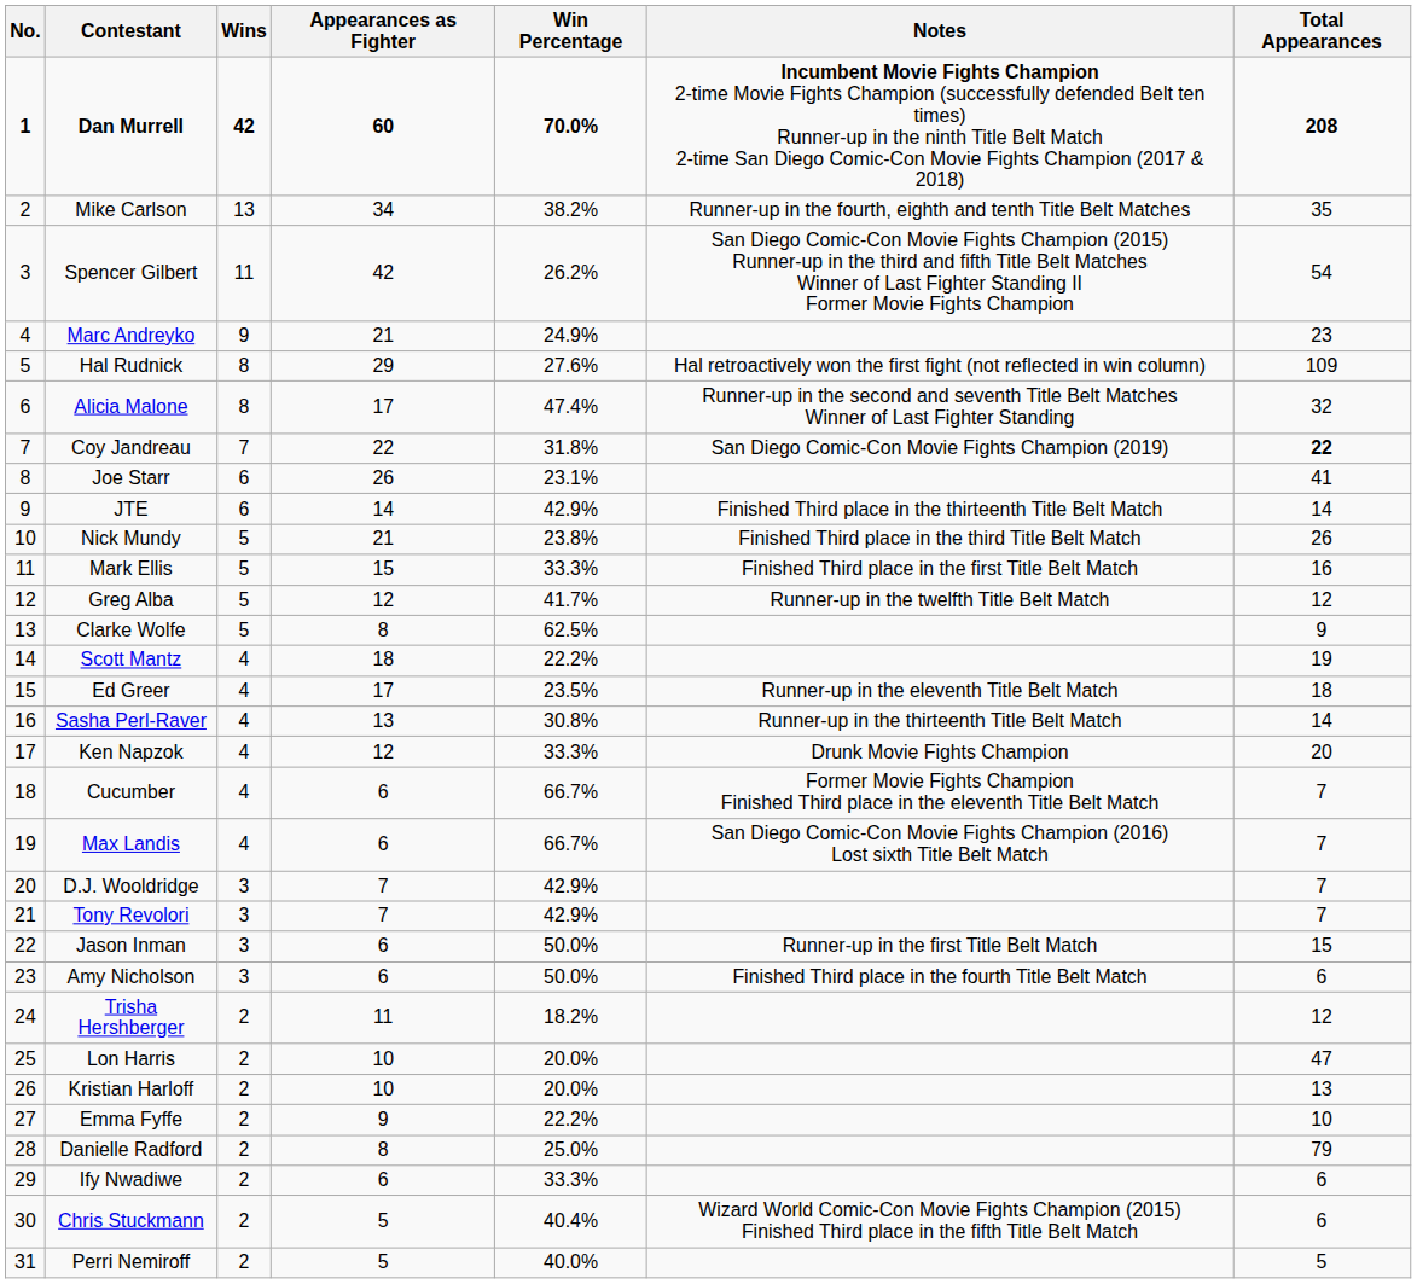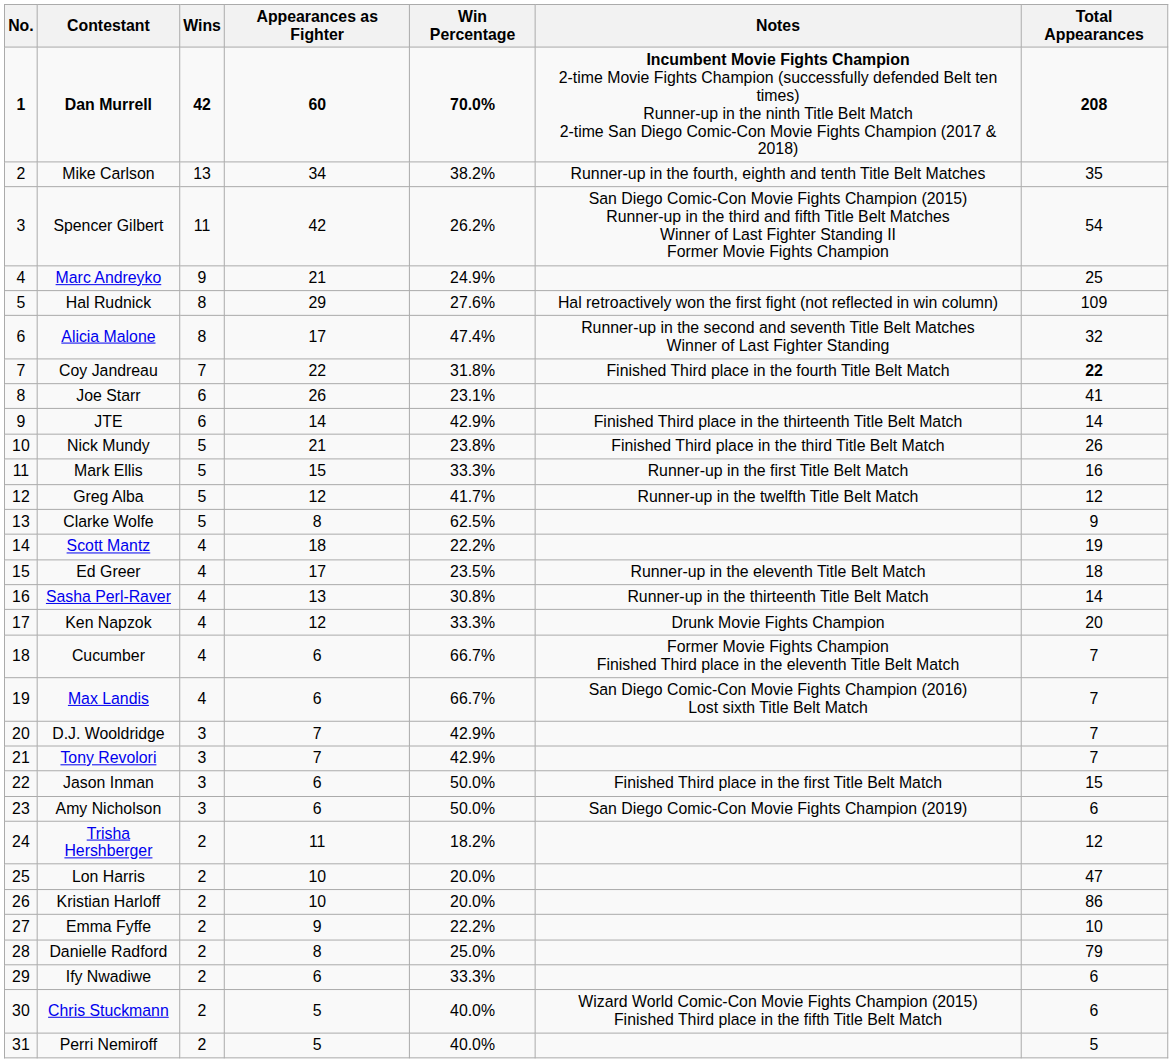Marc Andreyko | Total Appearances: 23 -> 25
Coy Jandreau | Notes: San Diego Comic-Con Movie Fights Champion (2019) -> Finished Third place in the fourth Title Belt Match
Mark Ellis | Notes: Finished Third place in the first Title Belt Match -> Runner-up in the first Title Belt Match
Jason Inman | Notes: Runner-up in the first Title Belt Match -> Finished Third place in the first Title Belt Match
Amy Nicholson | Notes: Finished Third place in the fourth Title Belt Match -> San Diego Comic-Con Movie Fights Champion (2019)
Kristian Harloff | Total Appearances: 13 -> 86
Chris Stuckmann | Win Percentage: 40.4% -> 40.0%
